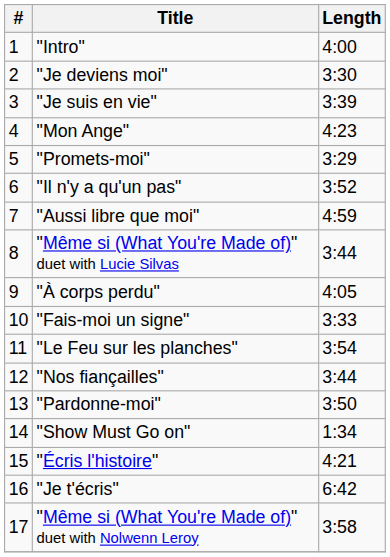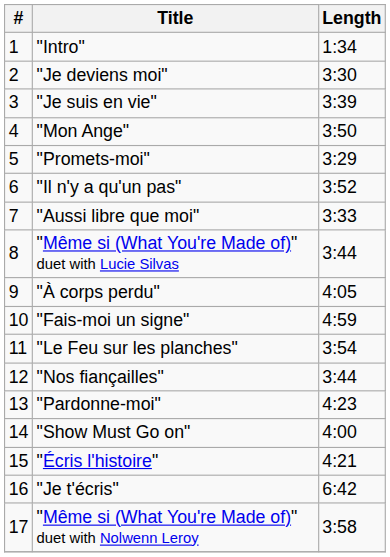"Intro" | Length: 4:00 -> 1:34
"Mon Ange" | Length: 4:23 -> 3:50
"Aussi libre que moi" | Length: 4:59 -> 3:33
"Fais-moi un signe" | Length: 3:33 -> 4:59
"Pardonne-moi" | Length: 3:50 -> 4:23
"Show Must Go on" | Length: 1:34 -> 4:00
